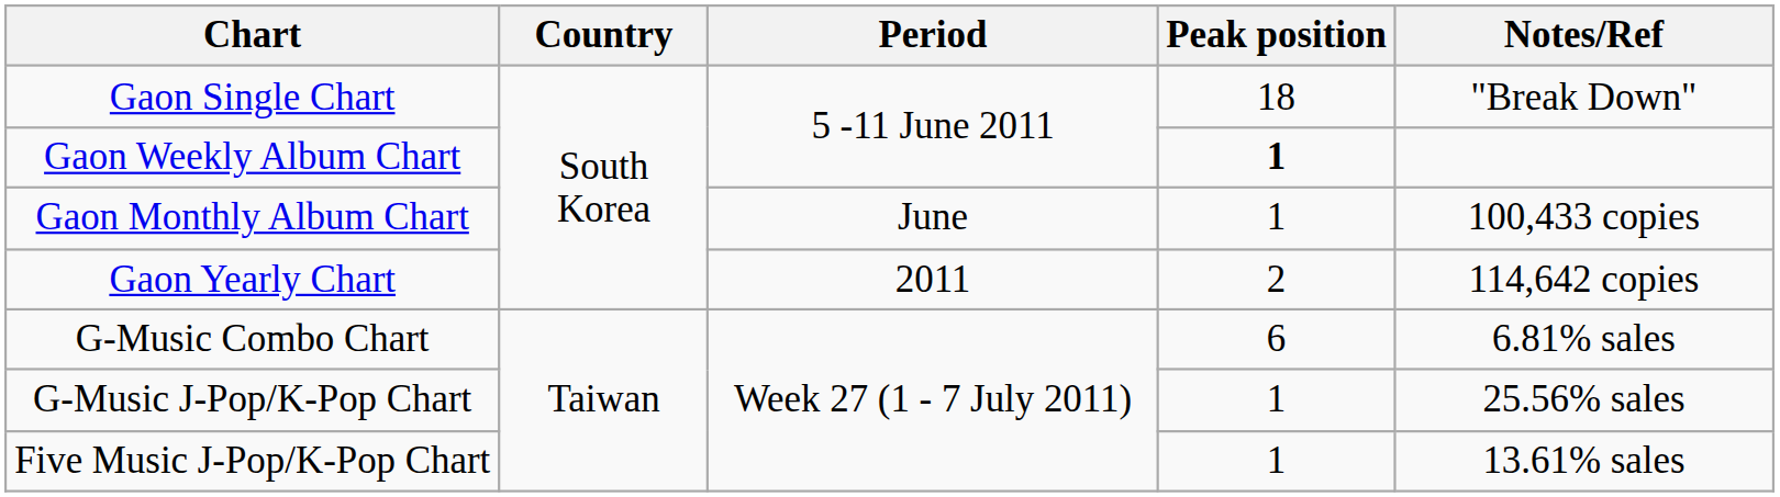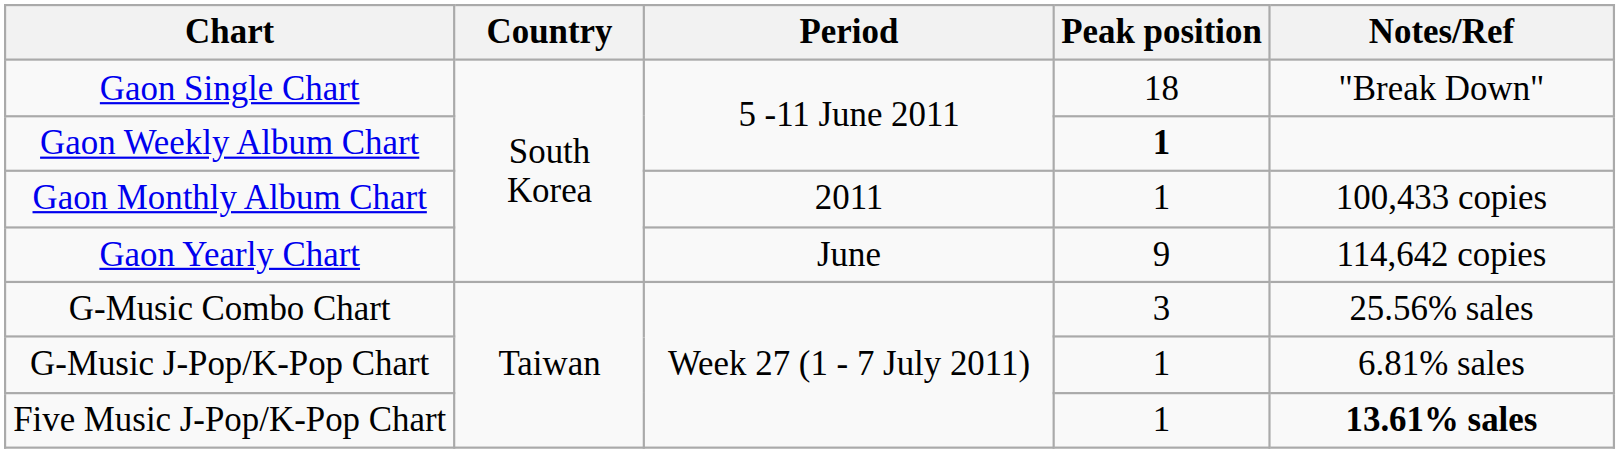Gaon Monthly Album Chart | Period: June -> 2011
Gaon Yearly Chart | Period: 2011 -> June
Gaon Yearly Chart | Peak position: 2 -> 9
G-Music Combo Chart | Peak position: 6 -> 3
G-Music Combo Chart | Notes/Ref: 6.81% sales -> 25.56% sales
G-Music J-Pop/K-Pop Chart | Notes/Ref: 25.56% sales -> 6.81% sales
Five Music J-Pop/K-Pop Chart | Notes/Ref: normal -> bold
